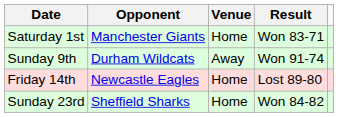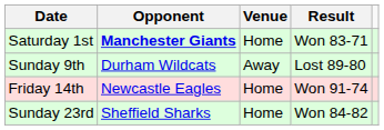Saturday 1st | Opponent: normal -> bold
Sunday 9th | Result: Won 91-74 -> Lost 89-80
Friday 14th | Result: Lost 89-80 -> Won 91-74
